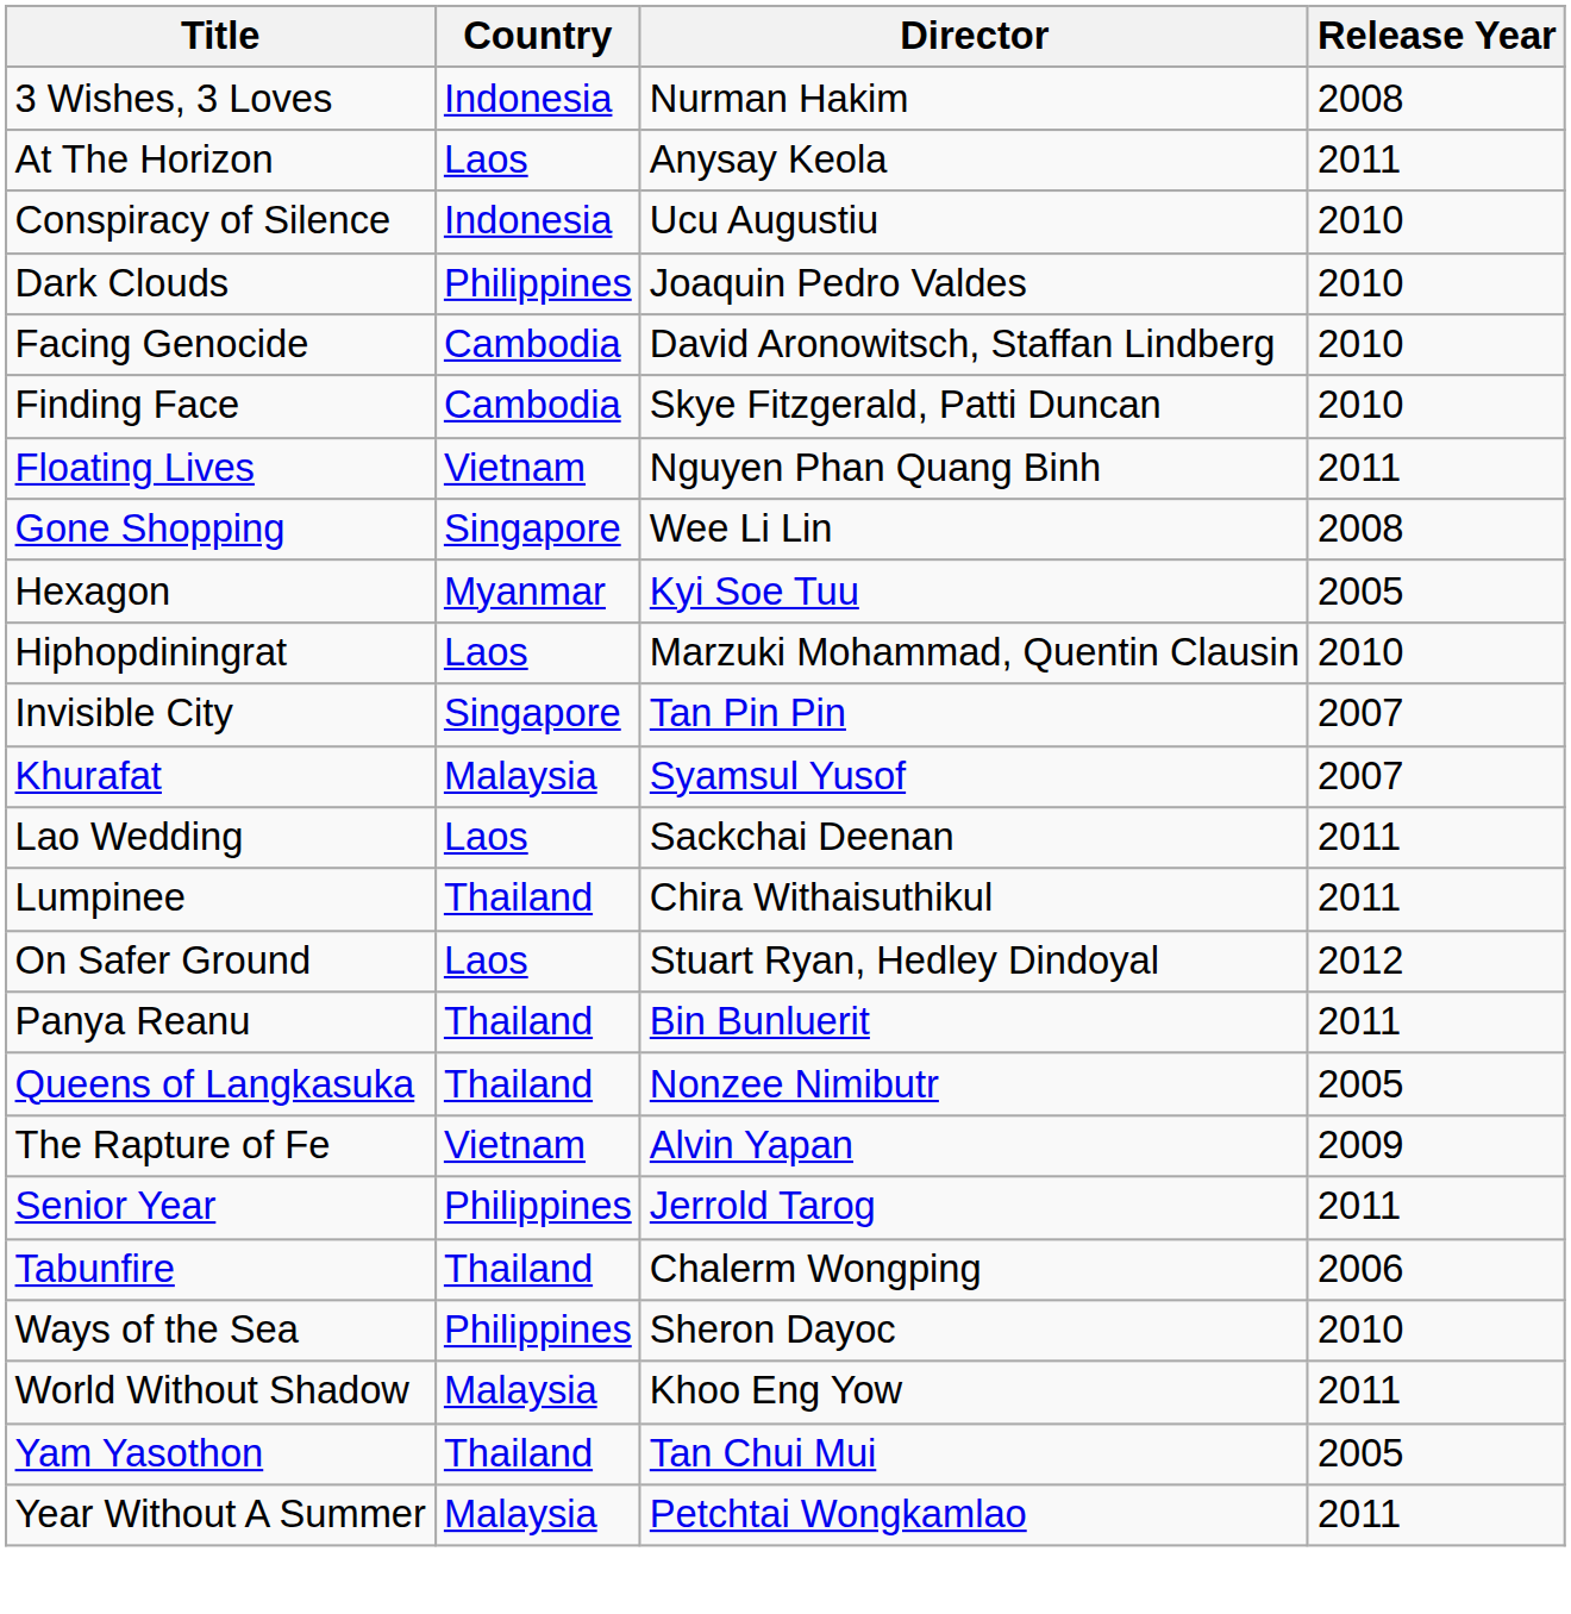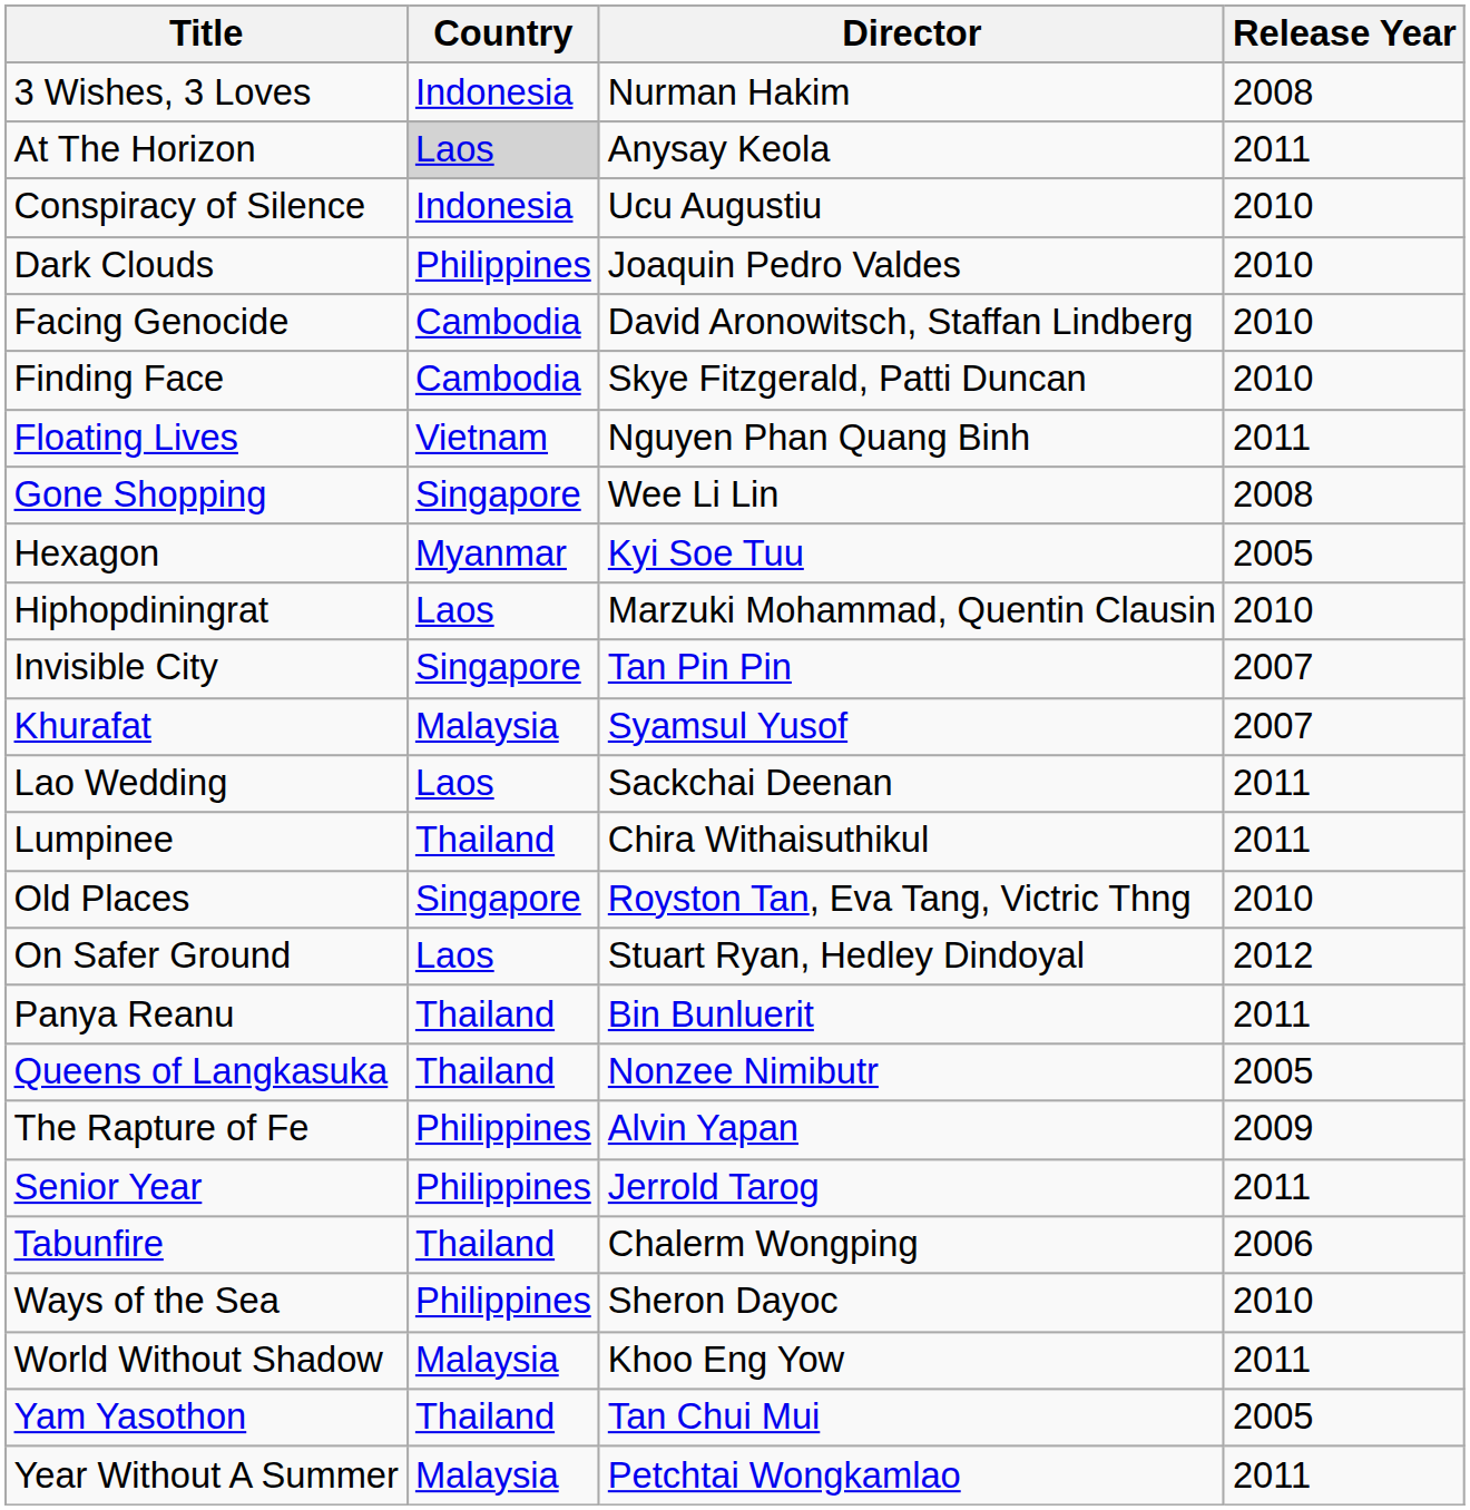At The Horizon | Country: no background -> lightgrey background
+ row: Old Places | Singapore | Royston Tan, Eva Tang, Victric Thng | 2010
The Rapture of Fe | Country: Vietnam -> Philippines
